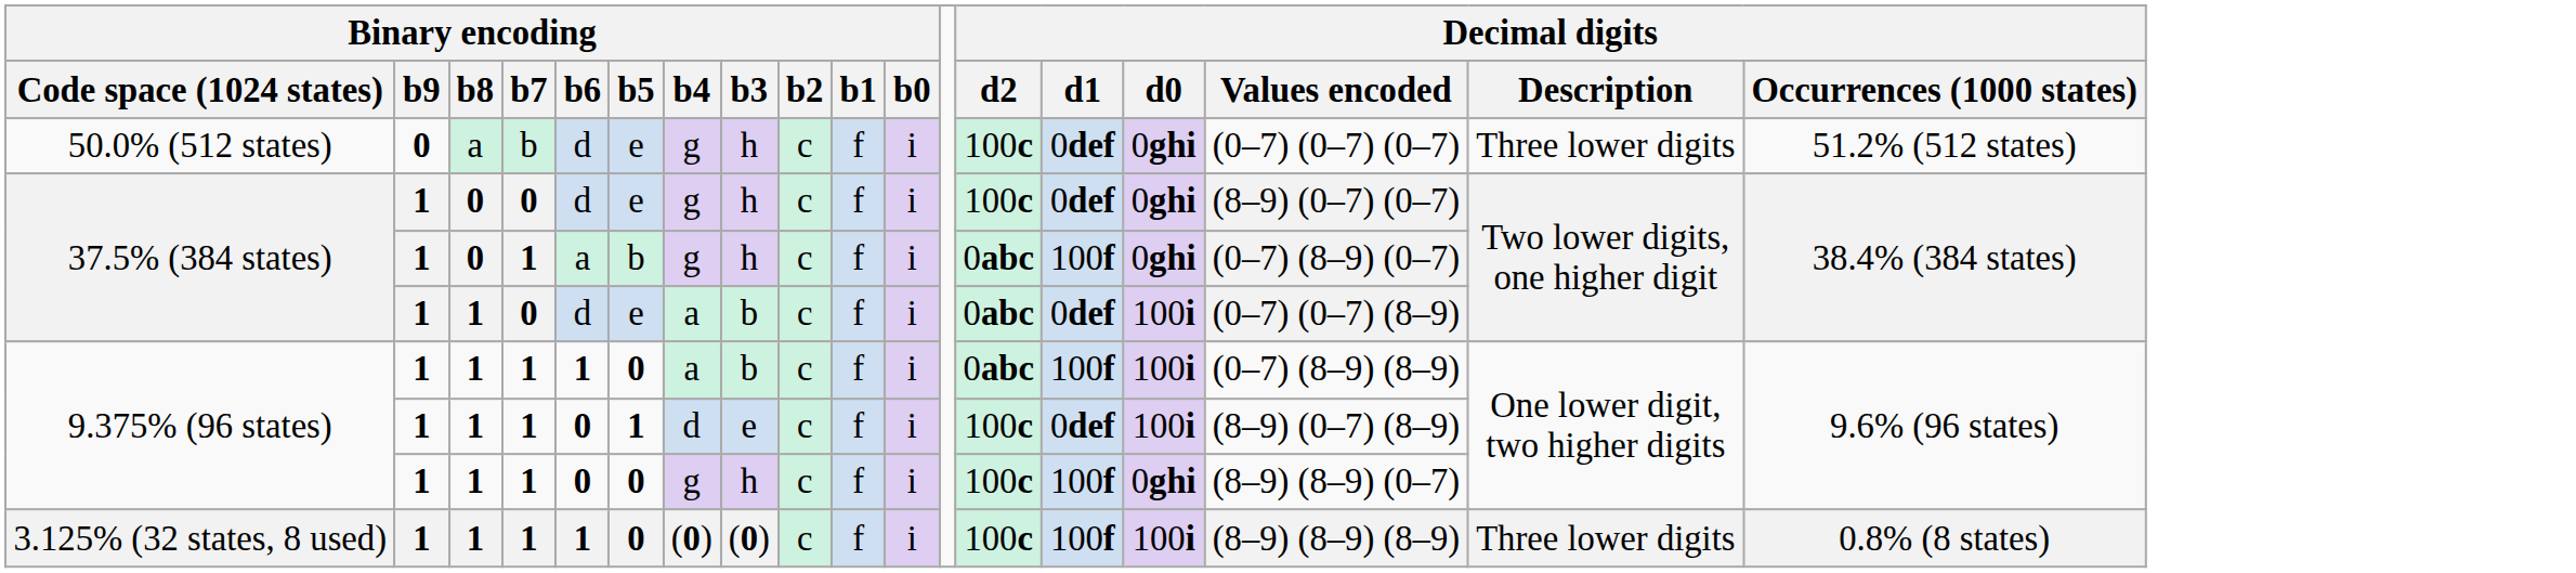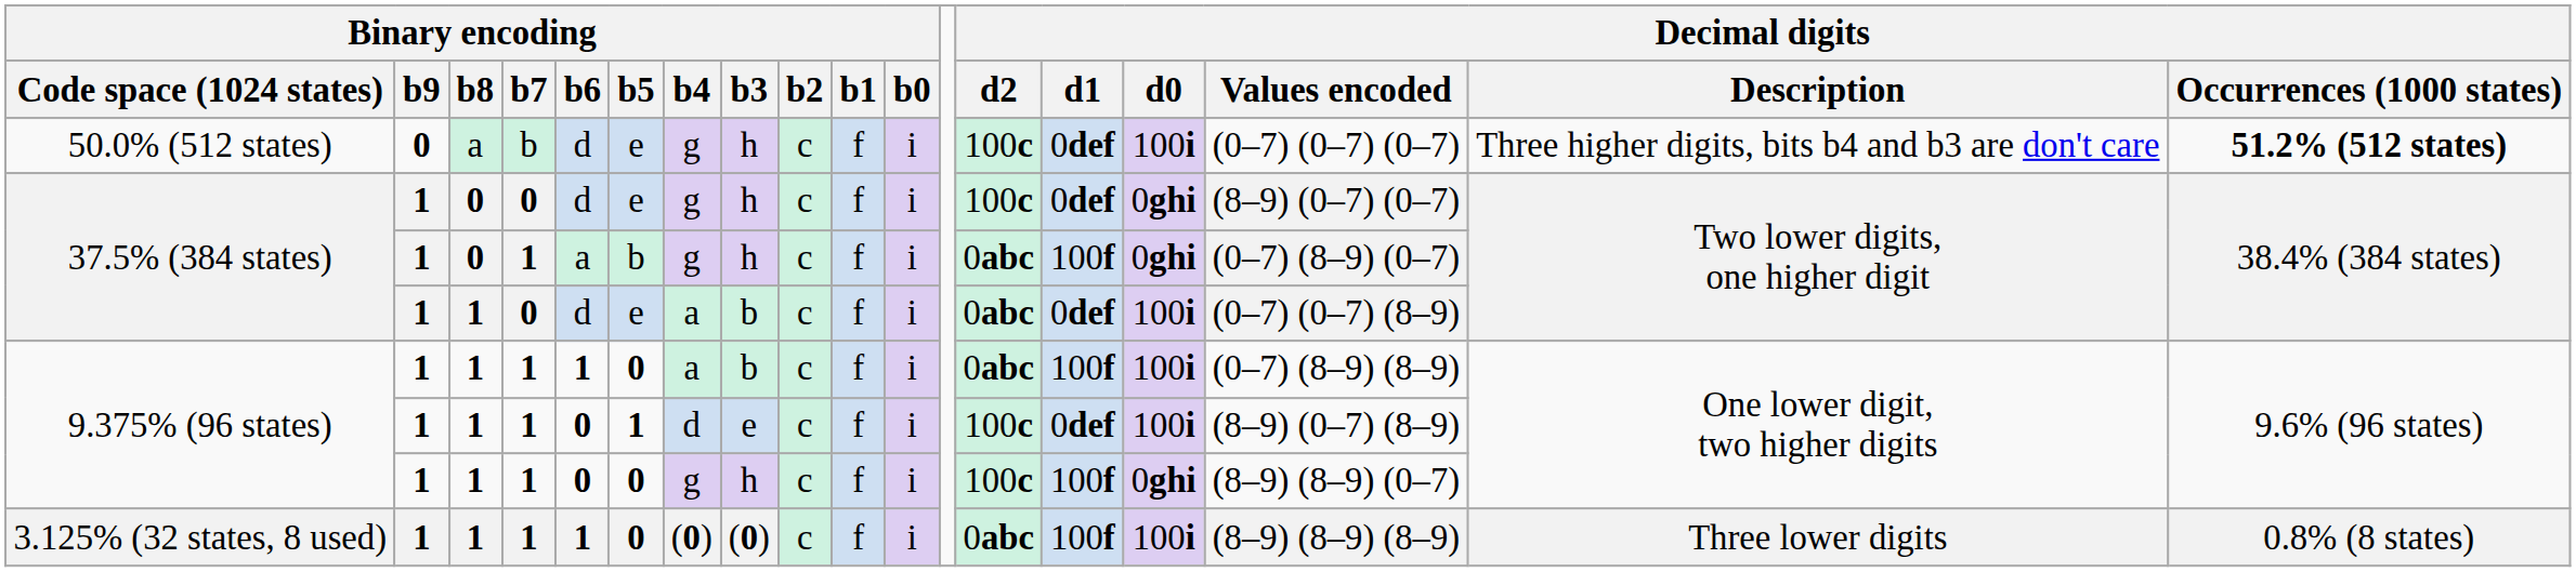50.0% (512 states) | Decimal digits / d0: 0ghi -> 100i
50.0% (512 states) | Decimal digits / Description: Three lower digits -> Three higher digits, bits b4 and b3 are don't care
50.0% (512 states) | Decimal digits / Occurrences (1000 states): normal -> bold
3.125% (32 states, 8 used) | Decimal digits / d2: 100c -> 0abc
